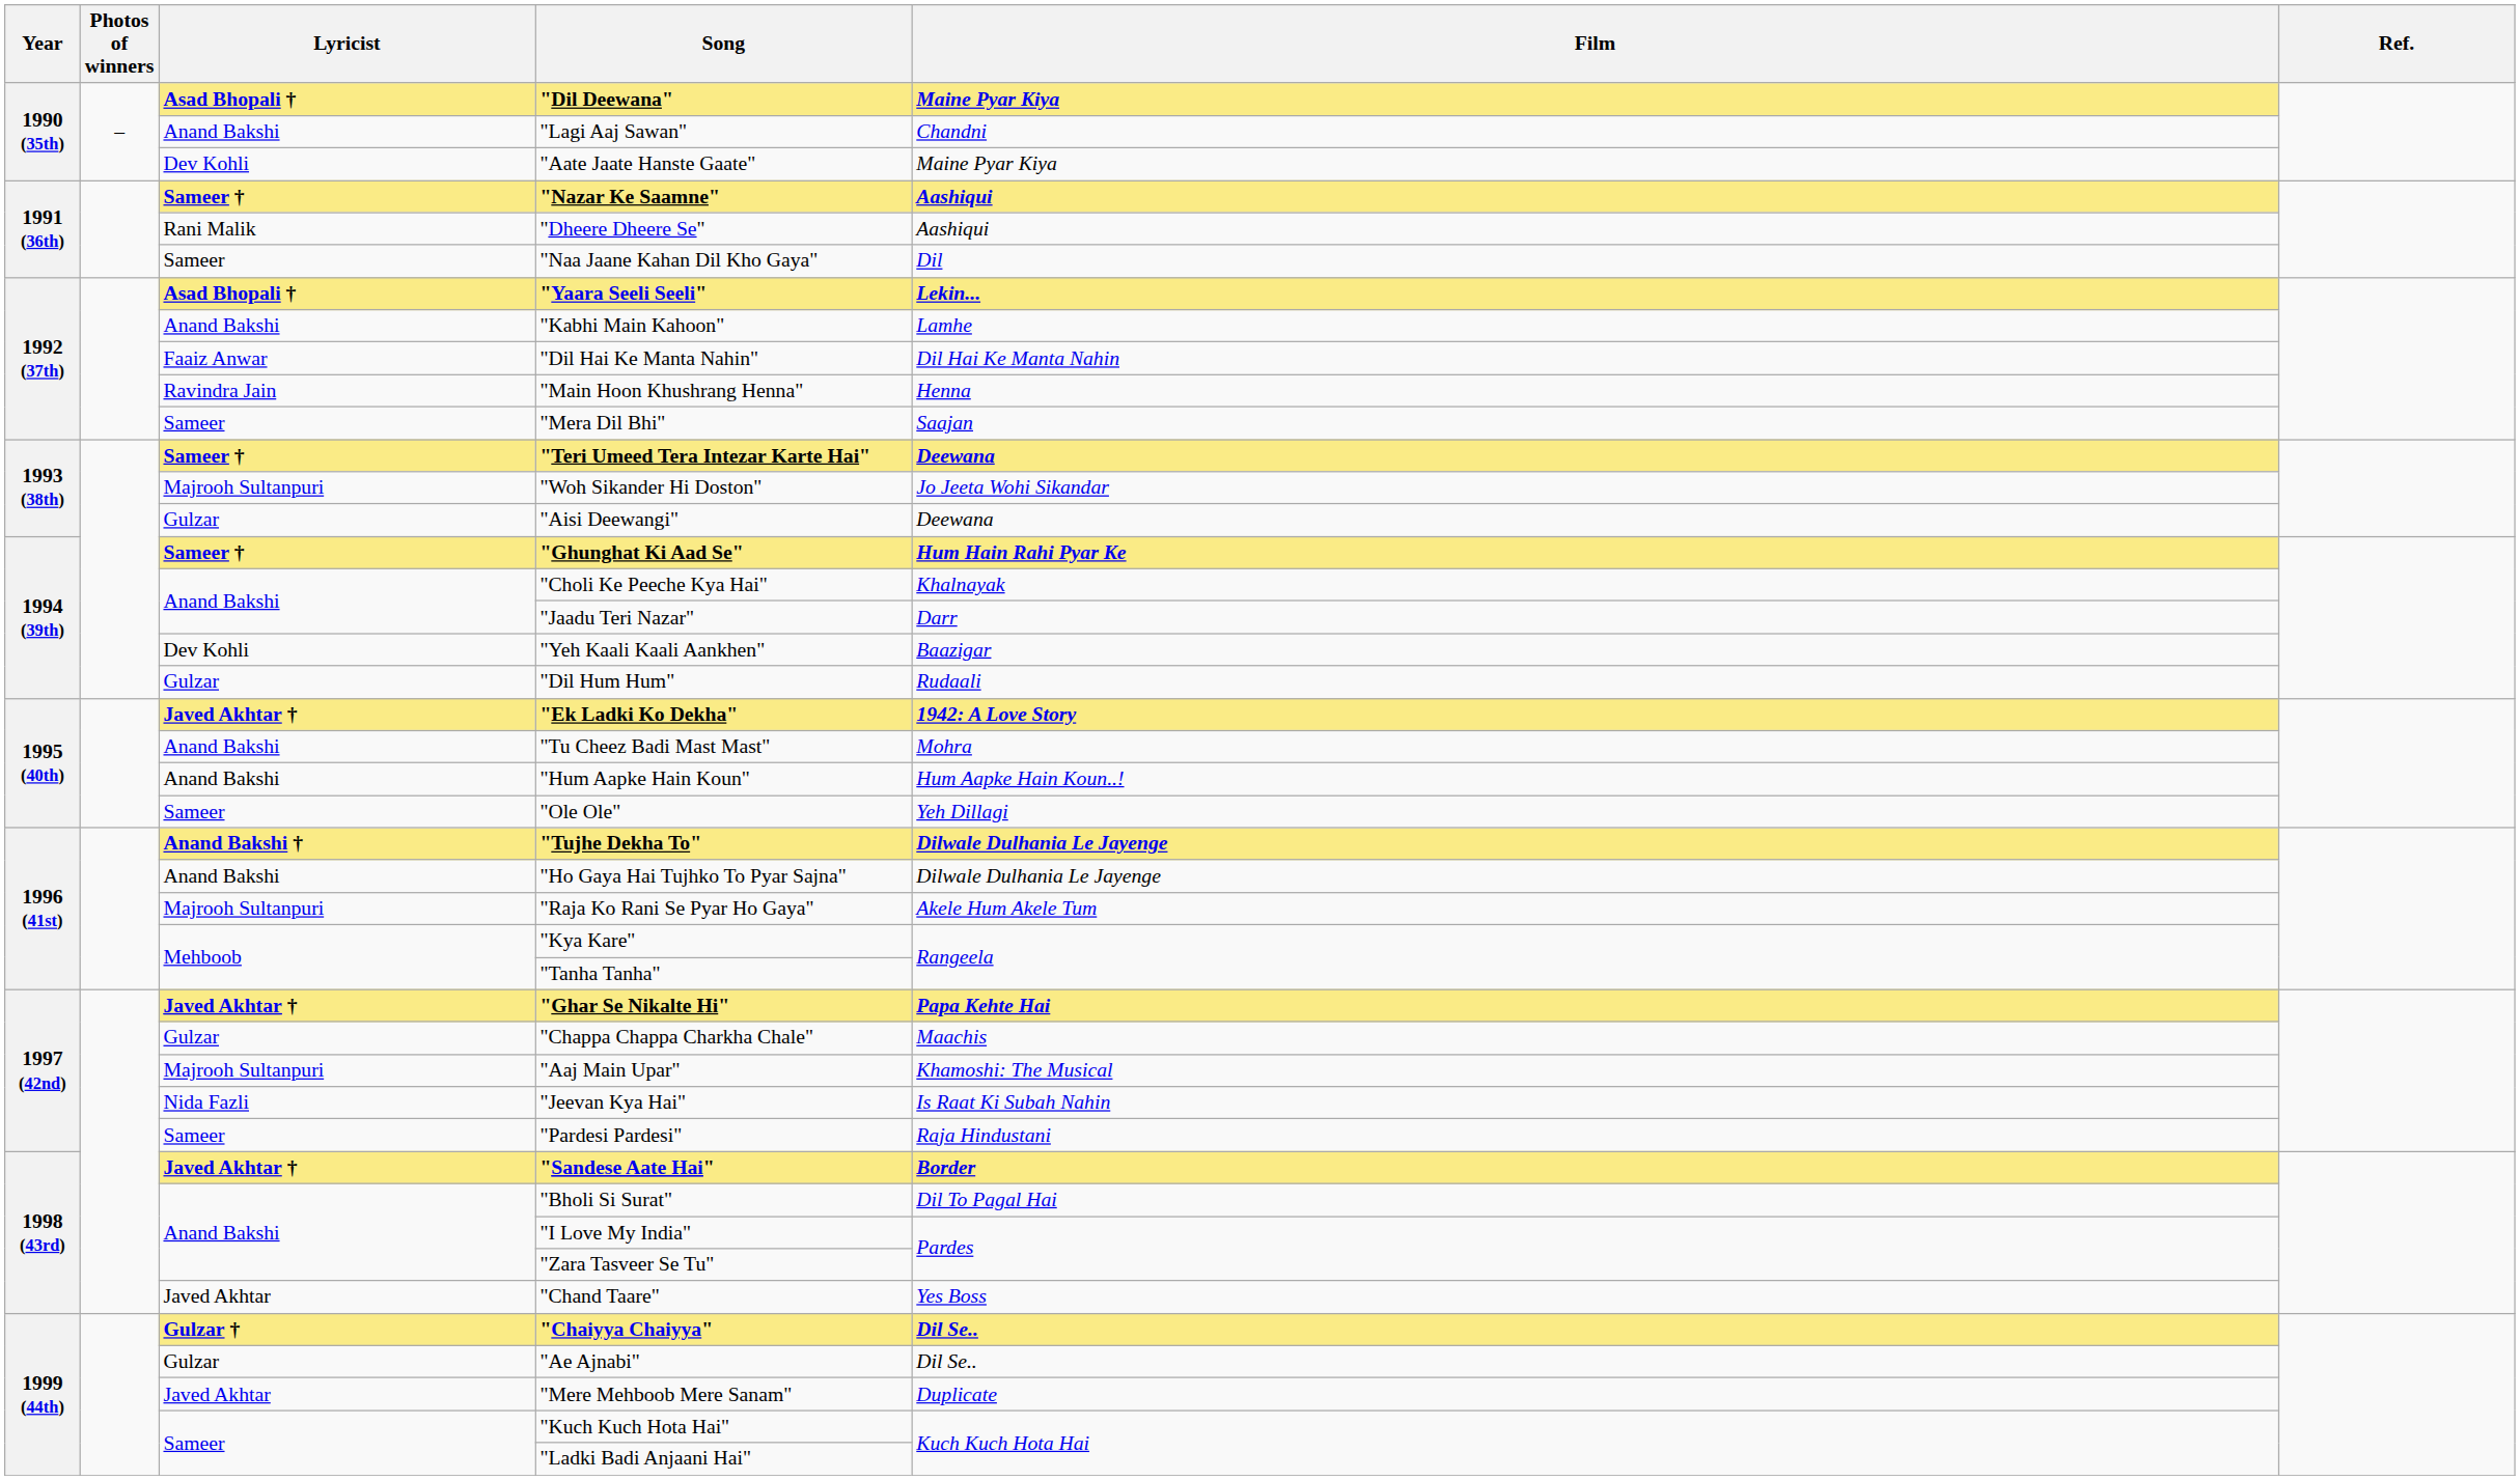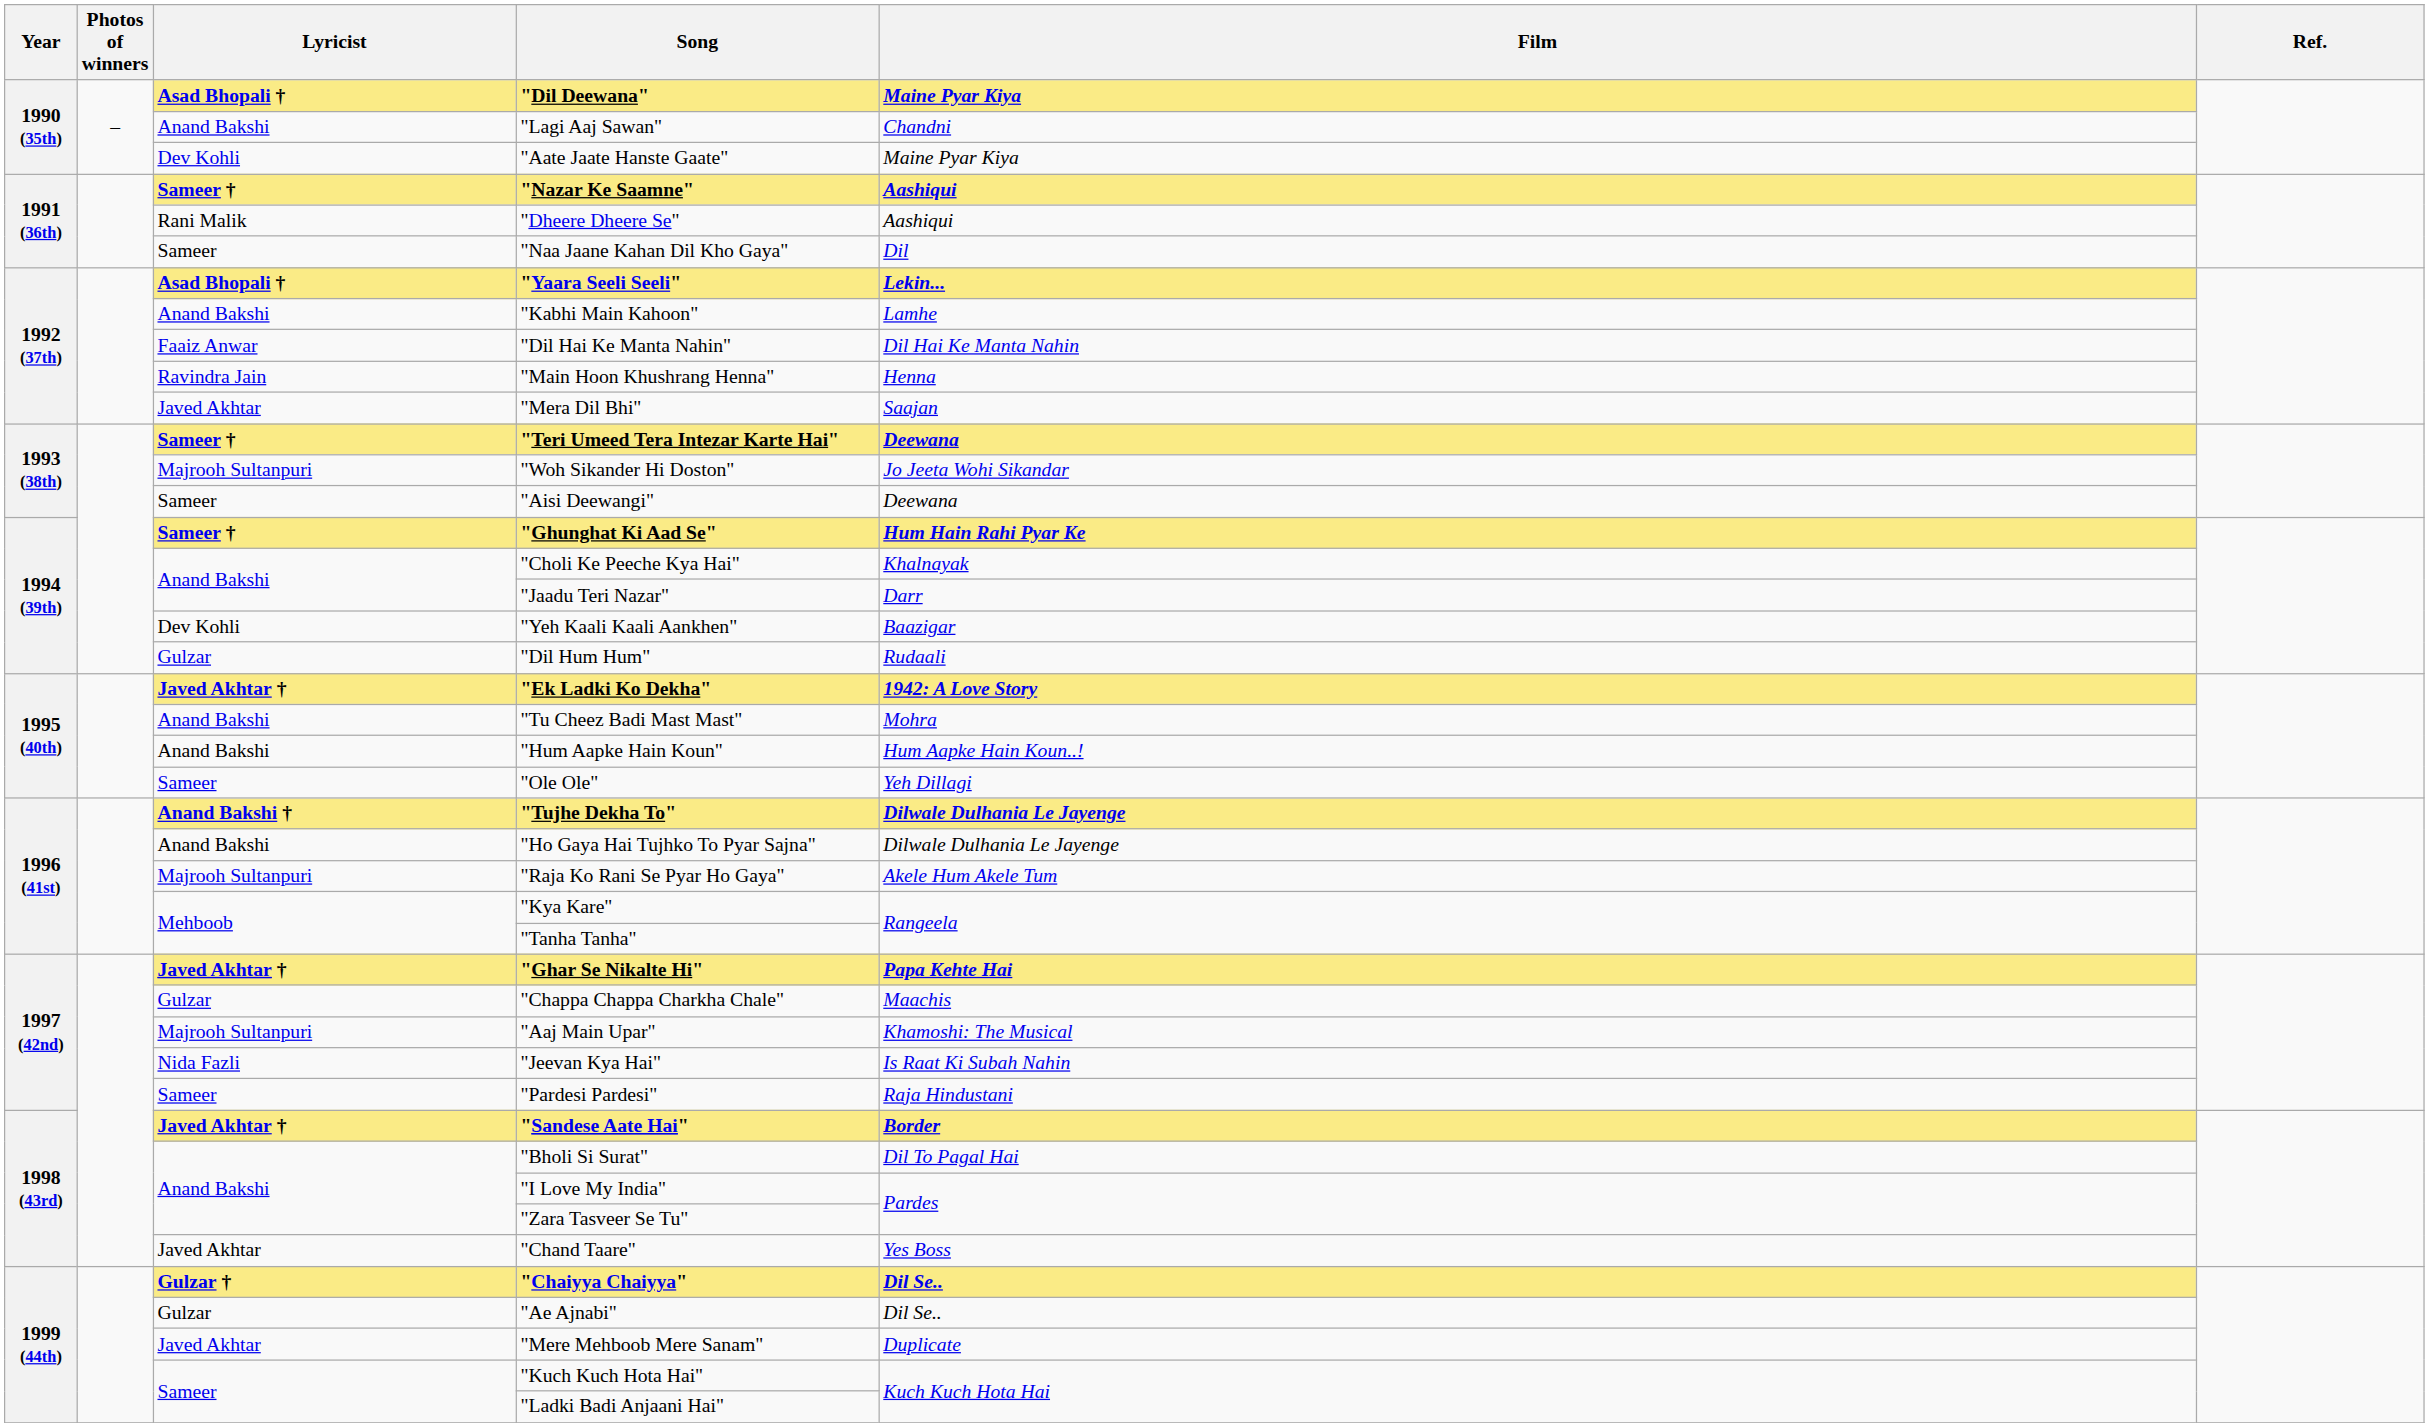"Mera Dil Bhi" | Lyricist: Sameer -> Javed Akhtar
"Aisi Deewangi" | Lyricist: Gulzar -> Sameer
